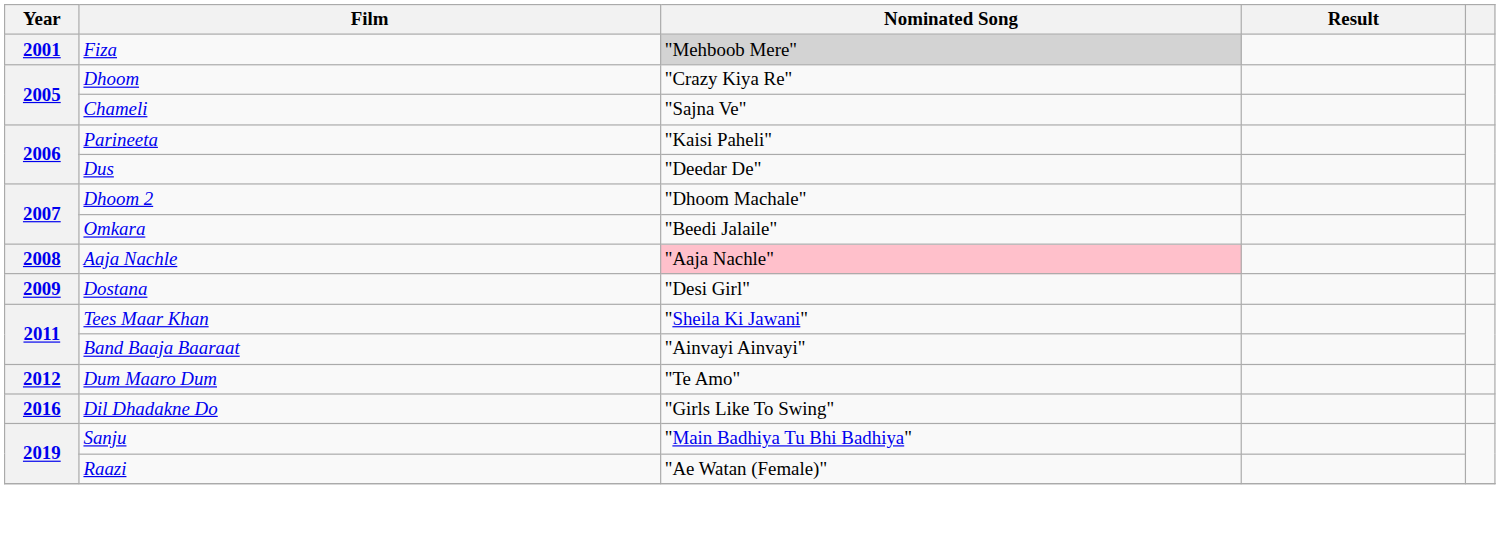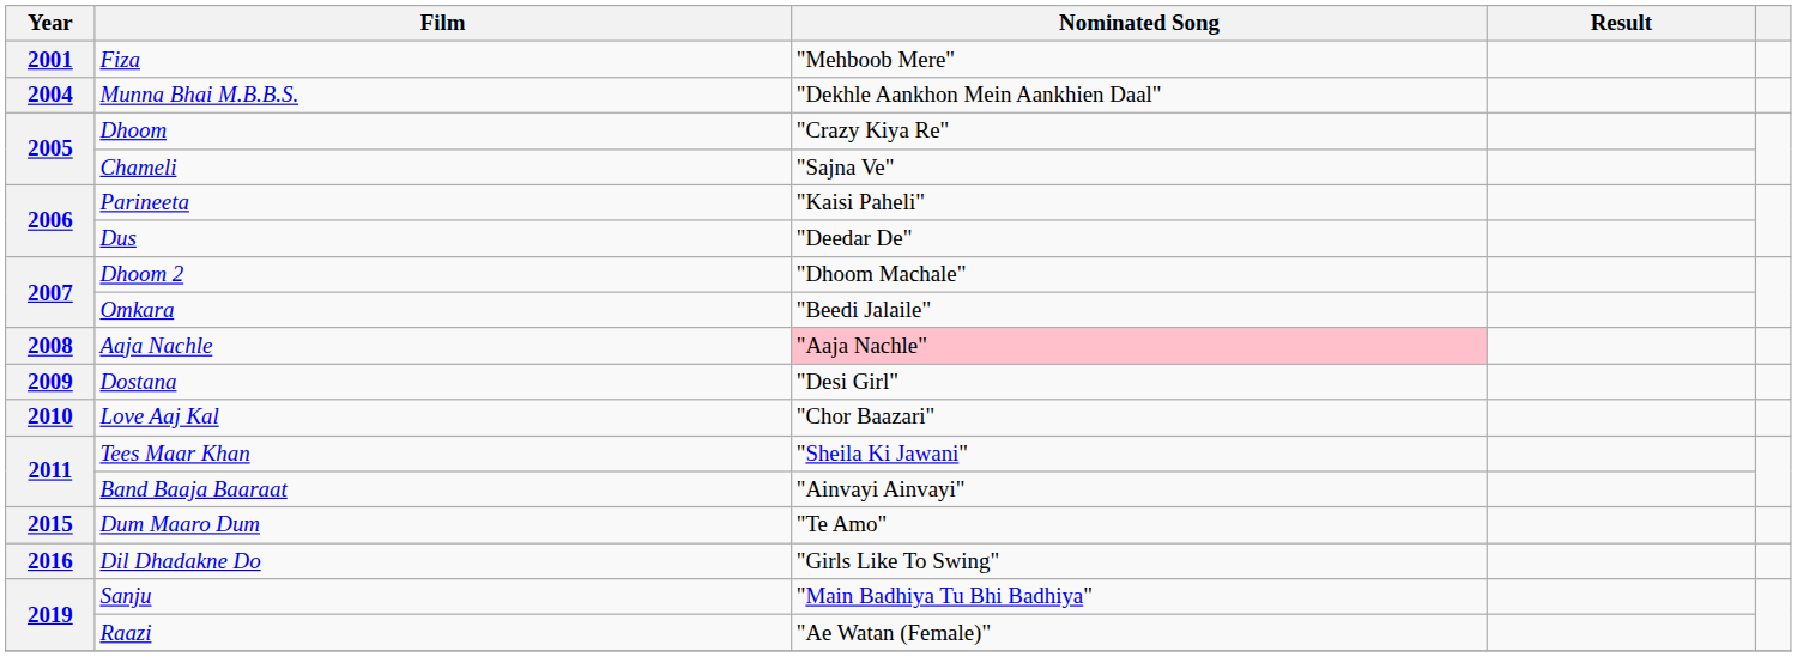Fiza | Nominated Song: lightgrey background -> no background
+ row: 2004 | Munna Bhai M.B.B.S. | "Dekhle Aankhon Mein Aankhien Daal"
+ row: 2010 | Love Aaj Kal | "Chor Baazari"
Dum Maaro Dum | Year: 2012 -> 2015
